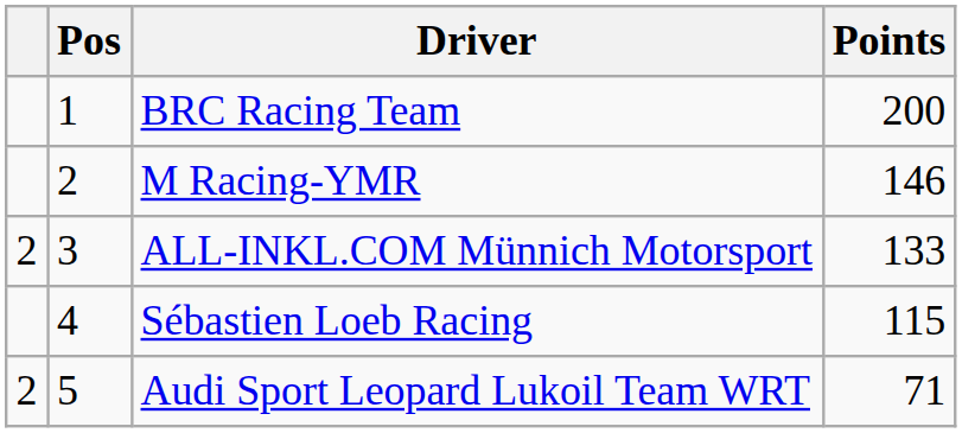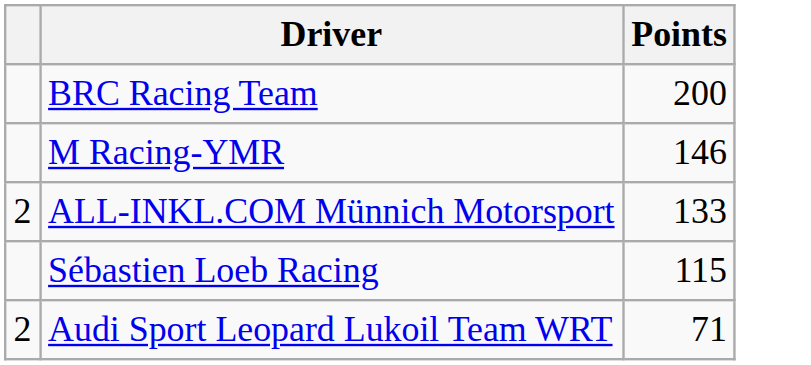- column: Pos | 1 | 2 | 3 | 4 | 5
